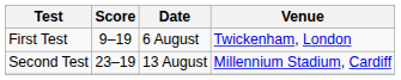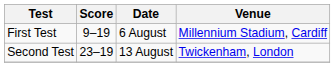First Test | Venue: Twickenham, London -> Millennium Stadium, Cardiff
Second Test | Venue: Millennium Stadium, Cardiff -> Twickenham, London
